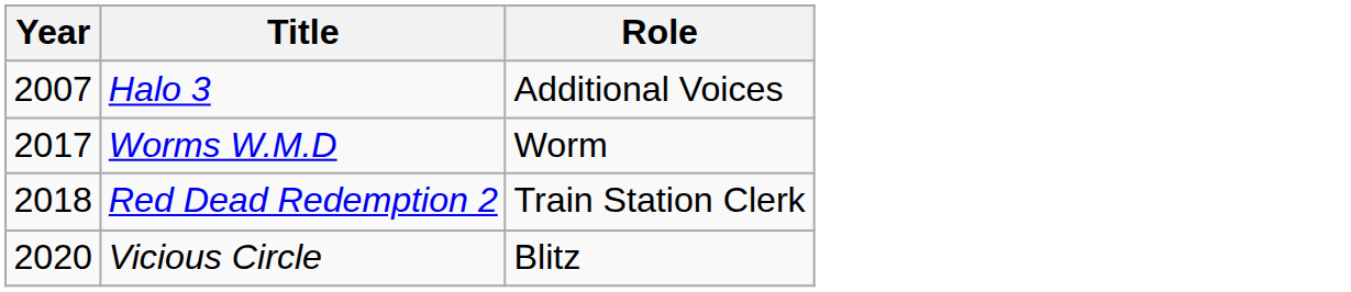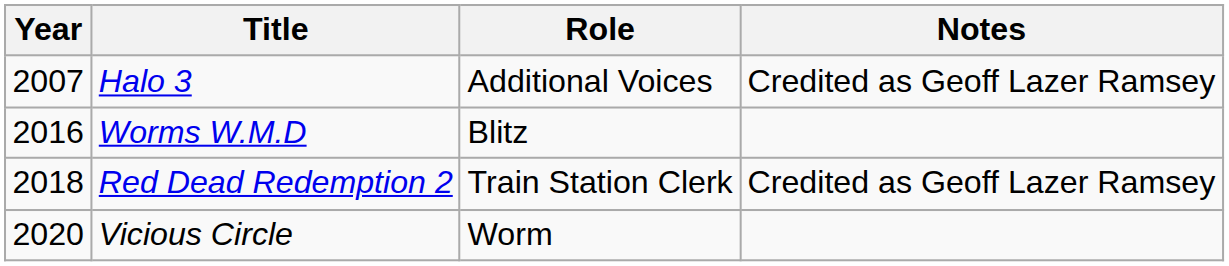+ column: Notes | Credited as Geoff Lazer Ramsey | Credited as Geoff Lazer Ramsey
Worms W.M.D | Year: 2017 -> 2016
Worms W.M.D | Role: Worm -> Blitz
Vicious Circle | Role: Blitz -> Worm
